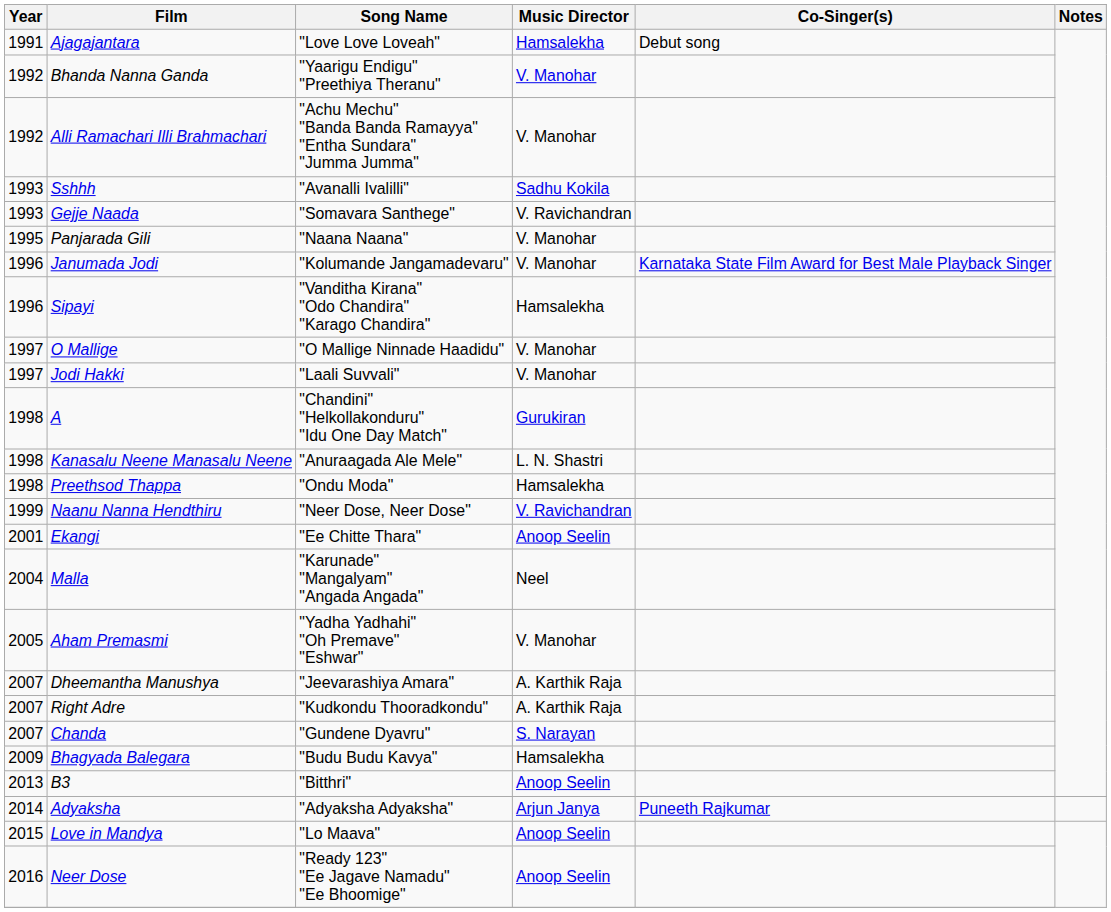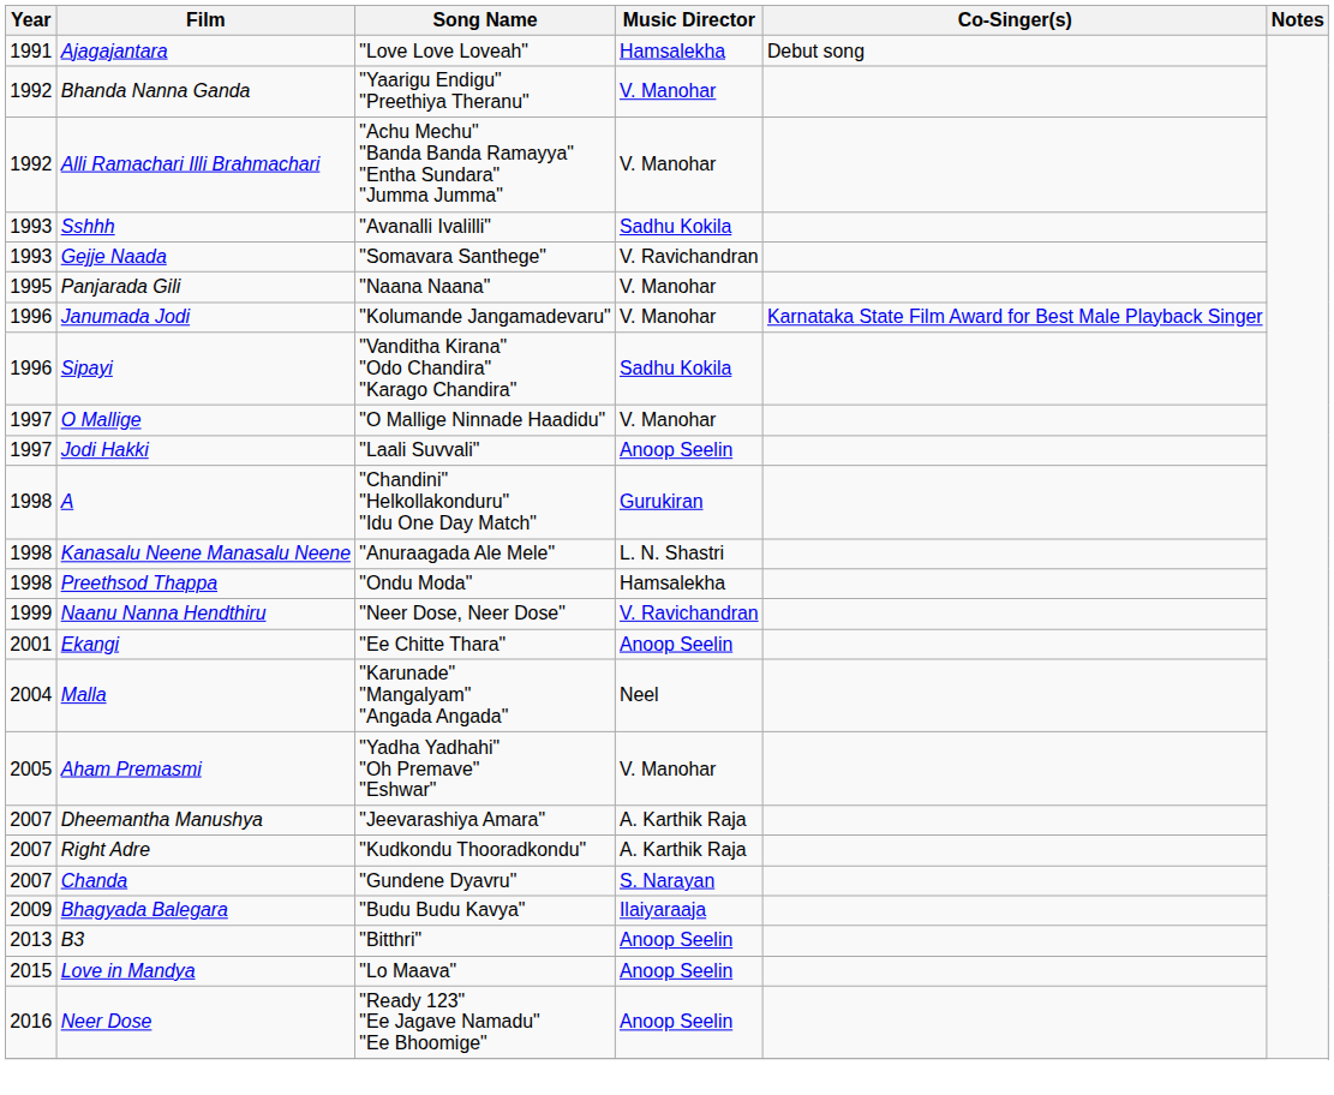Sipayi | Music Director: Hamsalekha -> Sadhu Kokila
Jodi Hakki | Music Director: V. Manohar -> Anoop Seelin
Bhagyada Balegara | Music Director: Hamsalekha -> Ilaiyaraaja
- row: 2014 | Adyaksha | "Adyaksha Adyaksha" | Arjun Janya | Puneeth Rajkumar
